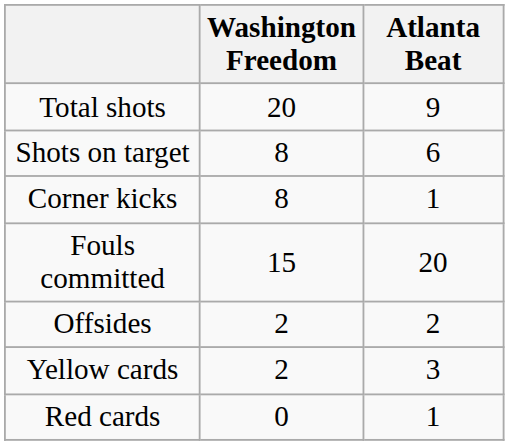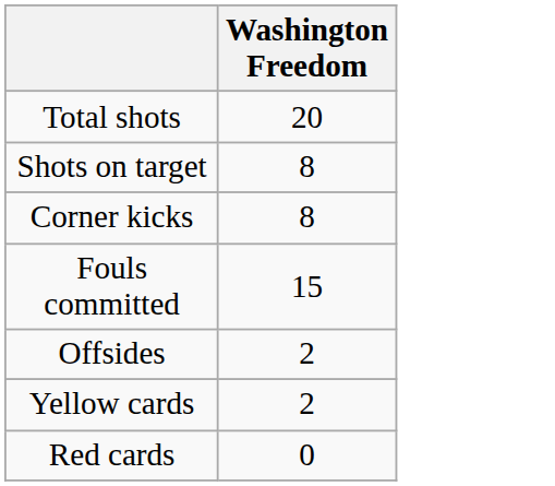- column: Atlanta Beat | 9 | 6 | 1 | 20 | 2 | 3 | 1
